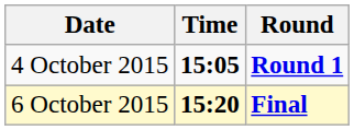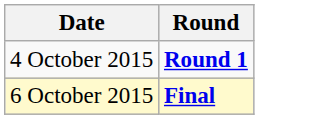- column: Time | 15:05 | 15:20
